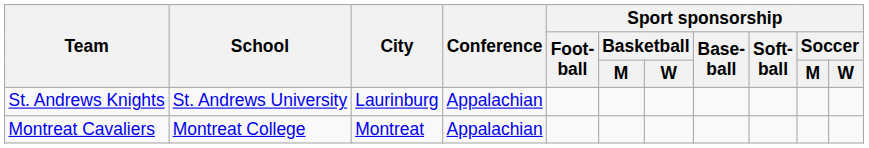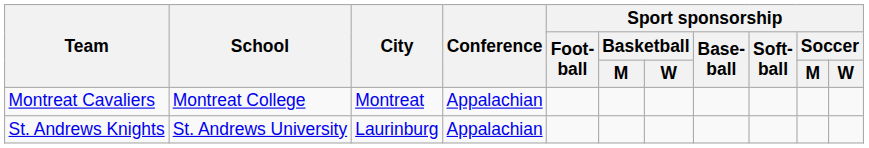rows swapped: Montreat Cavaliers <-> St. Andrews Knights
